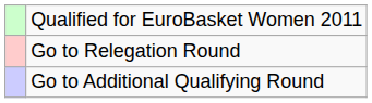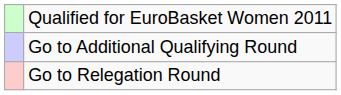rows swapped: Go to Additional Qualifying Round <-> Go to Relegation Round
